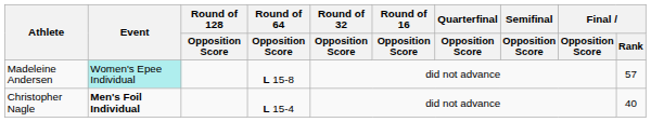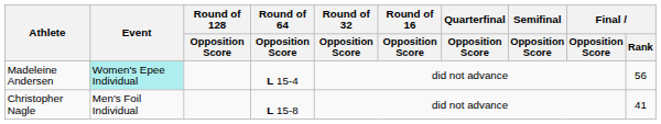Madeleine Andersen | Round of 64 / Opposition Score: L 15-8 -> L 15-4
Madeleine Andersen | Final / Rank: 57 -> 56
Christopher Nagle | Event: bold -> normal
Christopher Nagle | Round of 64 / Opposition Score: L 15-4 -> L 15-8
Christopher Nagle | Final / Rank: 40 -> 41
